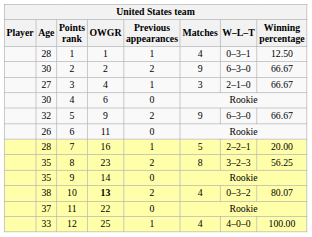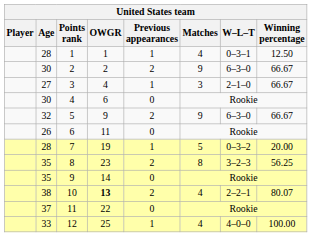7 | OWGR: 16 -> 19
7 | W–L–T: 2–2–1 -> 0–3–2
10 | W–L–T: 0–3–2 -> 2–2–1
